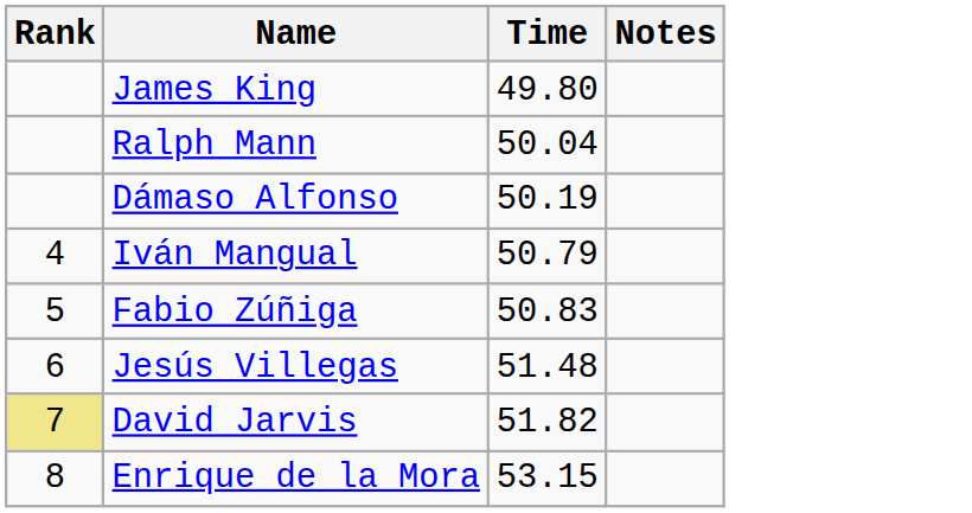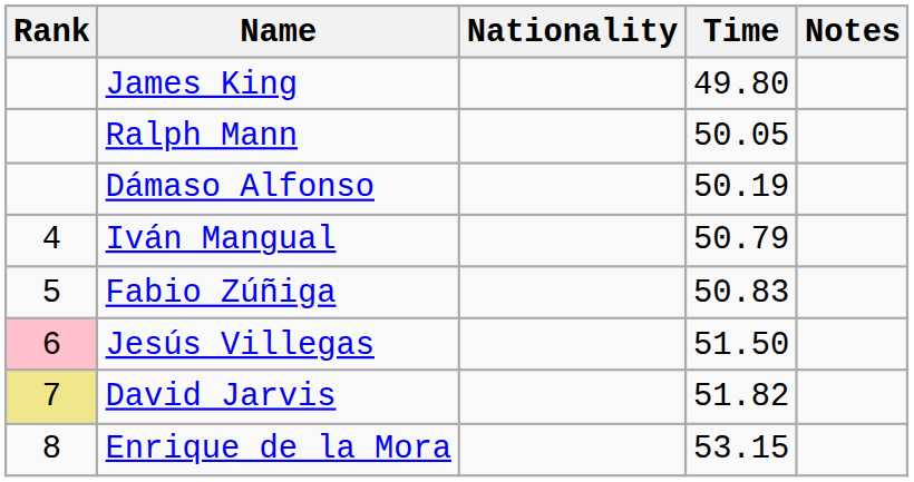+ column: Nationality
Ralph Mann | Time: 50.04 -> 50.05
Jesús Villegas | Rank: no background -> pink background
Jesús Villegas | Time: 51.48 -> 51.50
